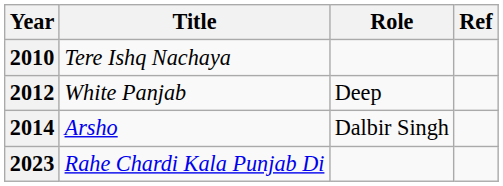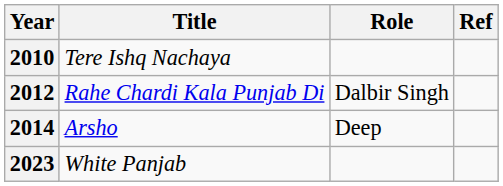2012 | Title: White Panjab -> Rahe Chardi Kala Punjab Di
2012 | Role: Deep -> Dalbir Singh
2014 | Role: Dalbir Singh -> Deep
2023 | Title: Rahe Chardi Kala Punjab Di -> White Panjab
